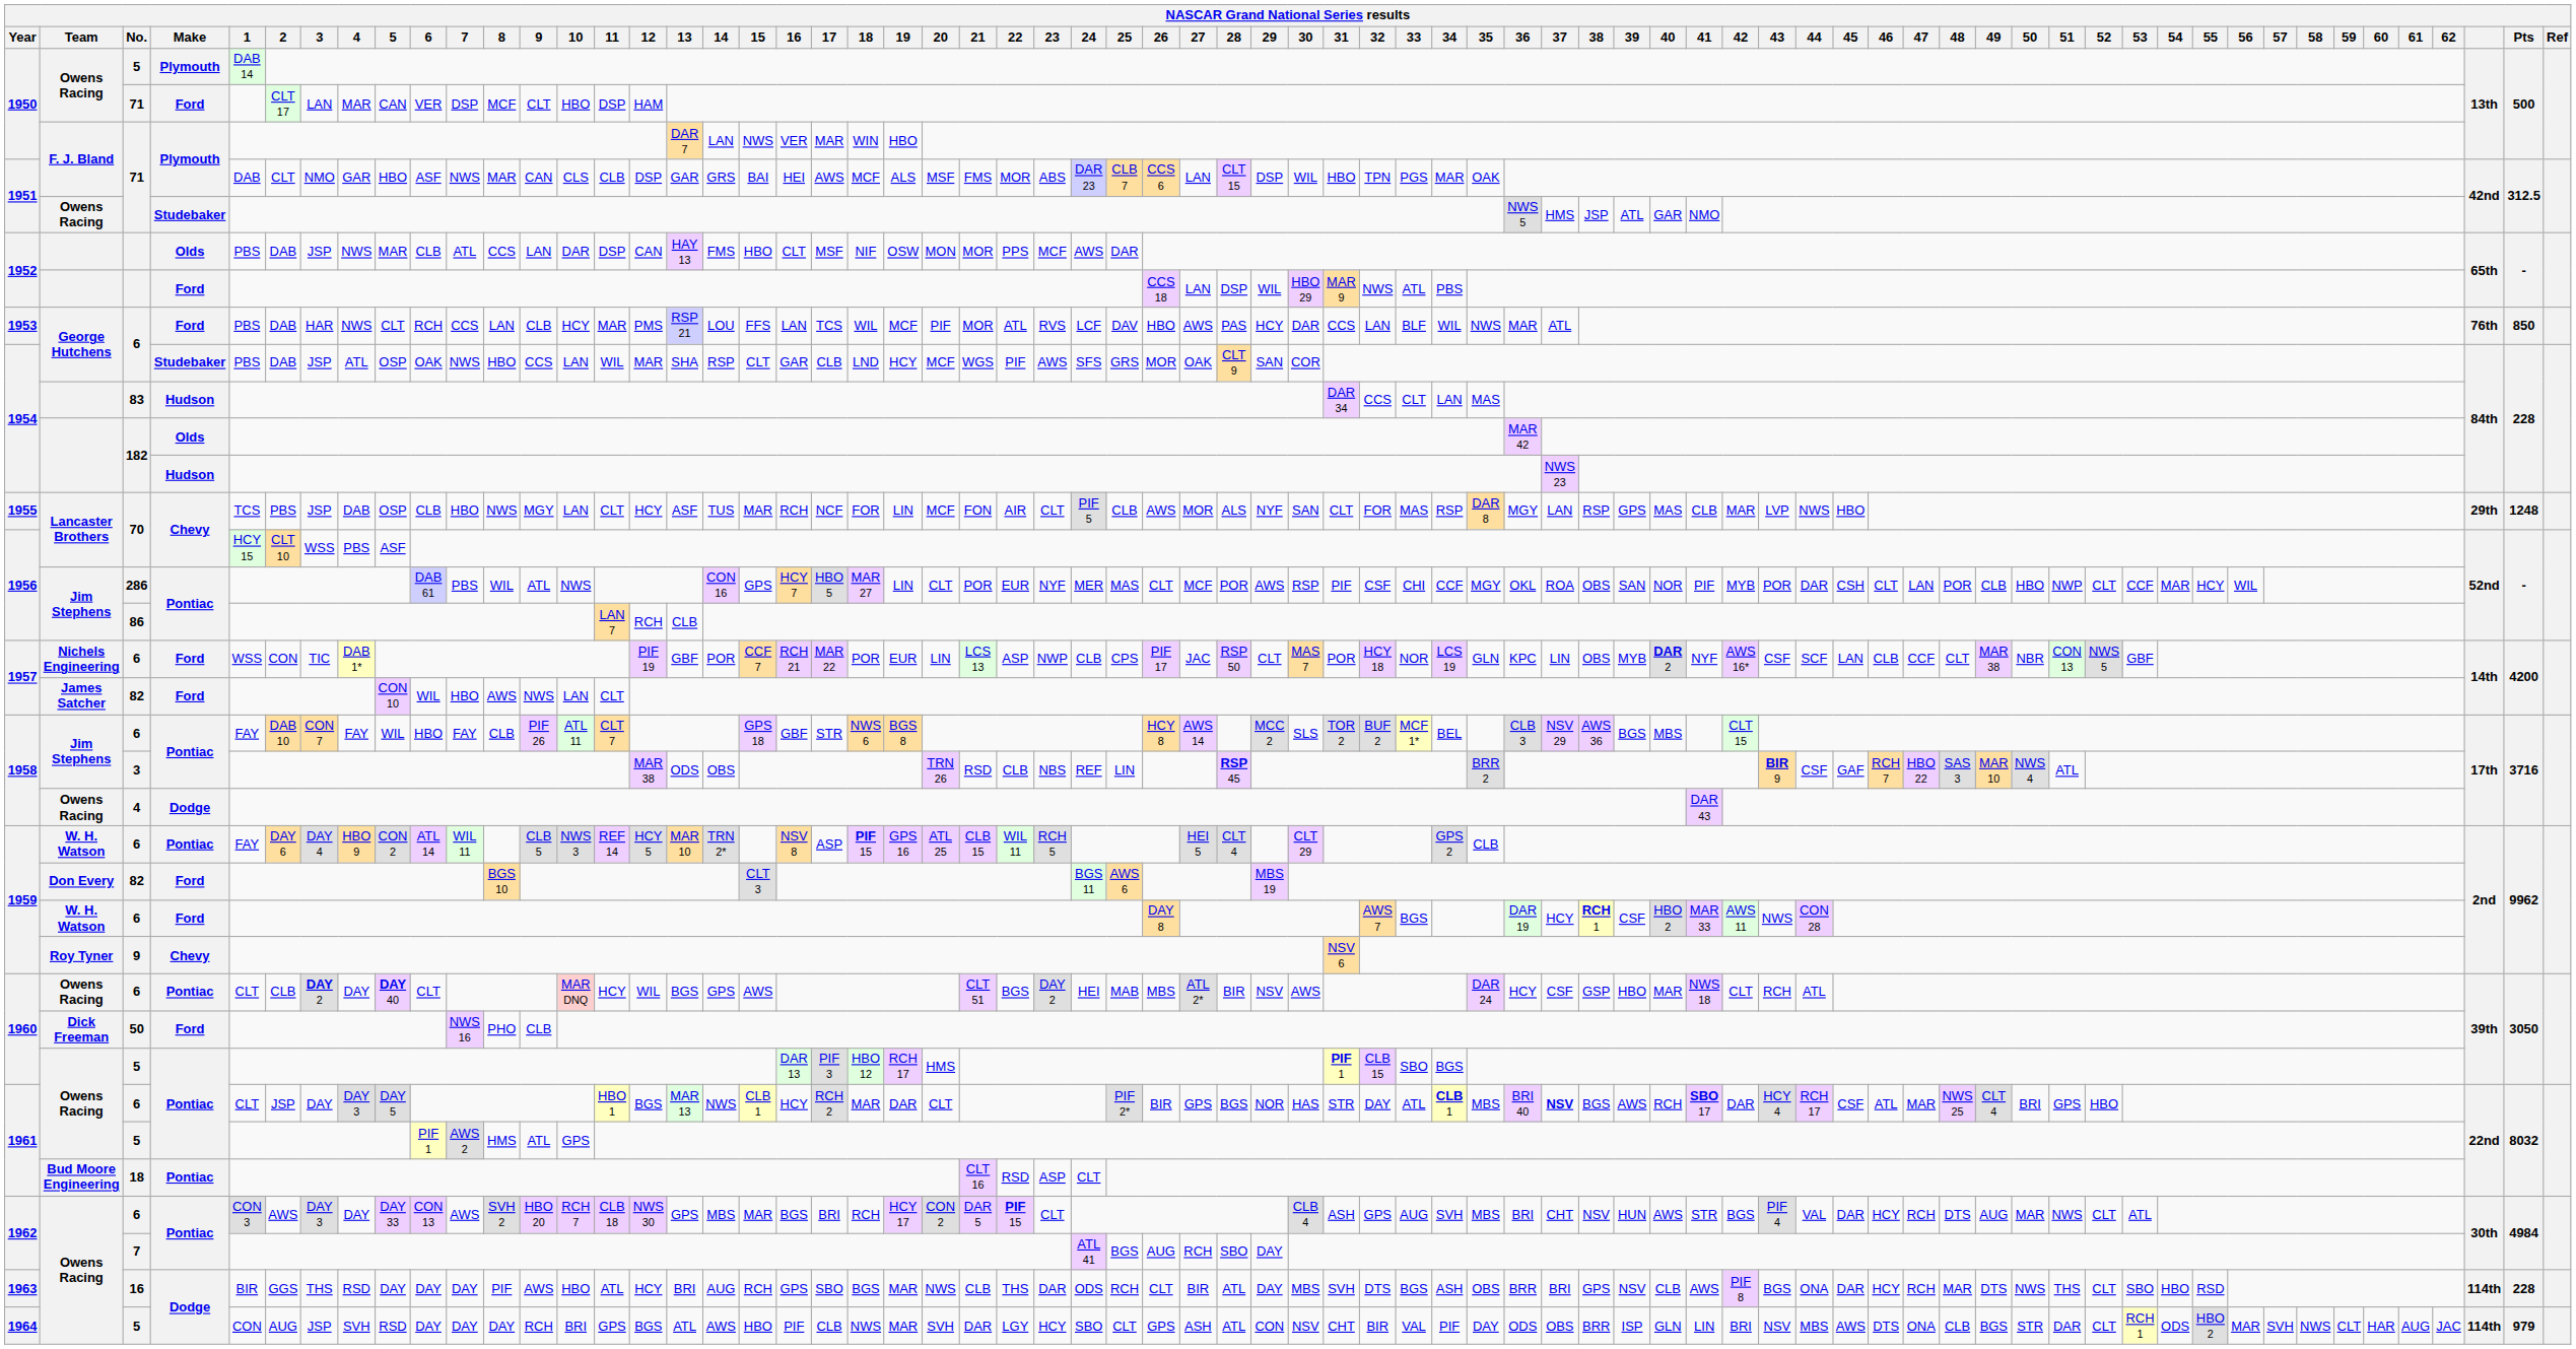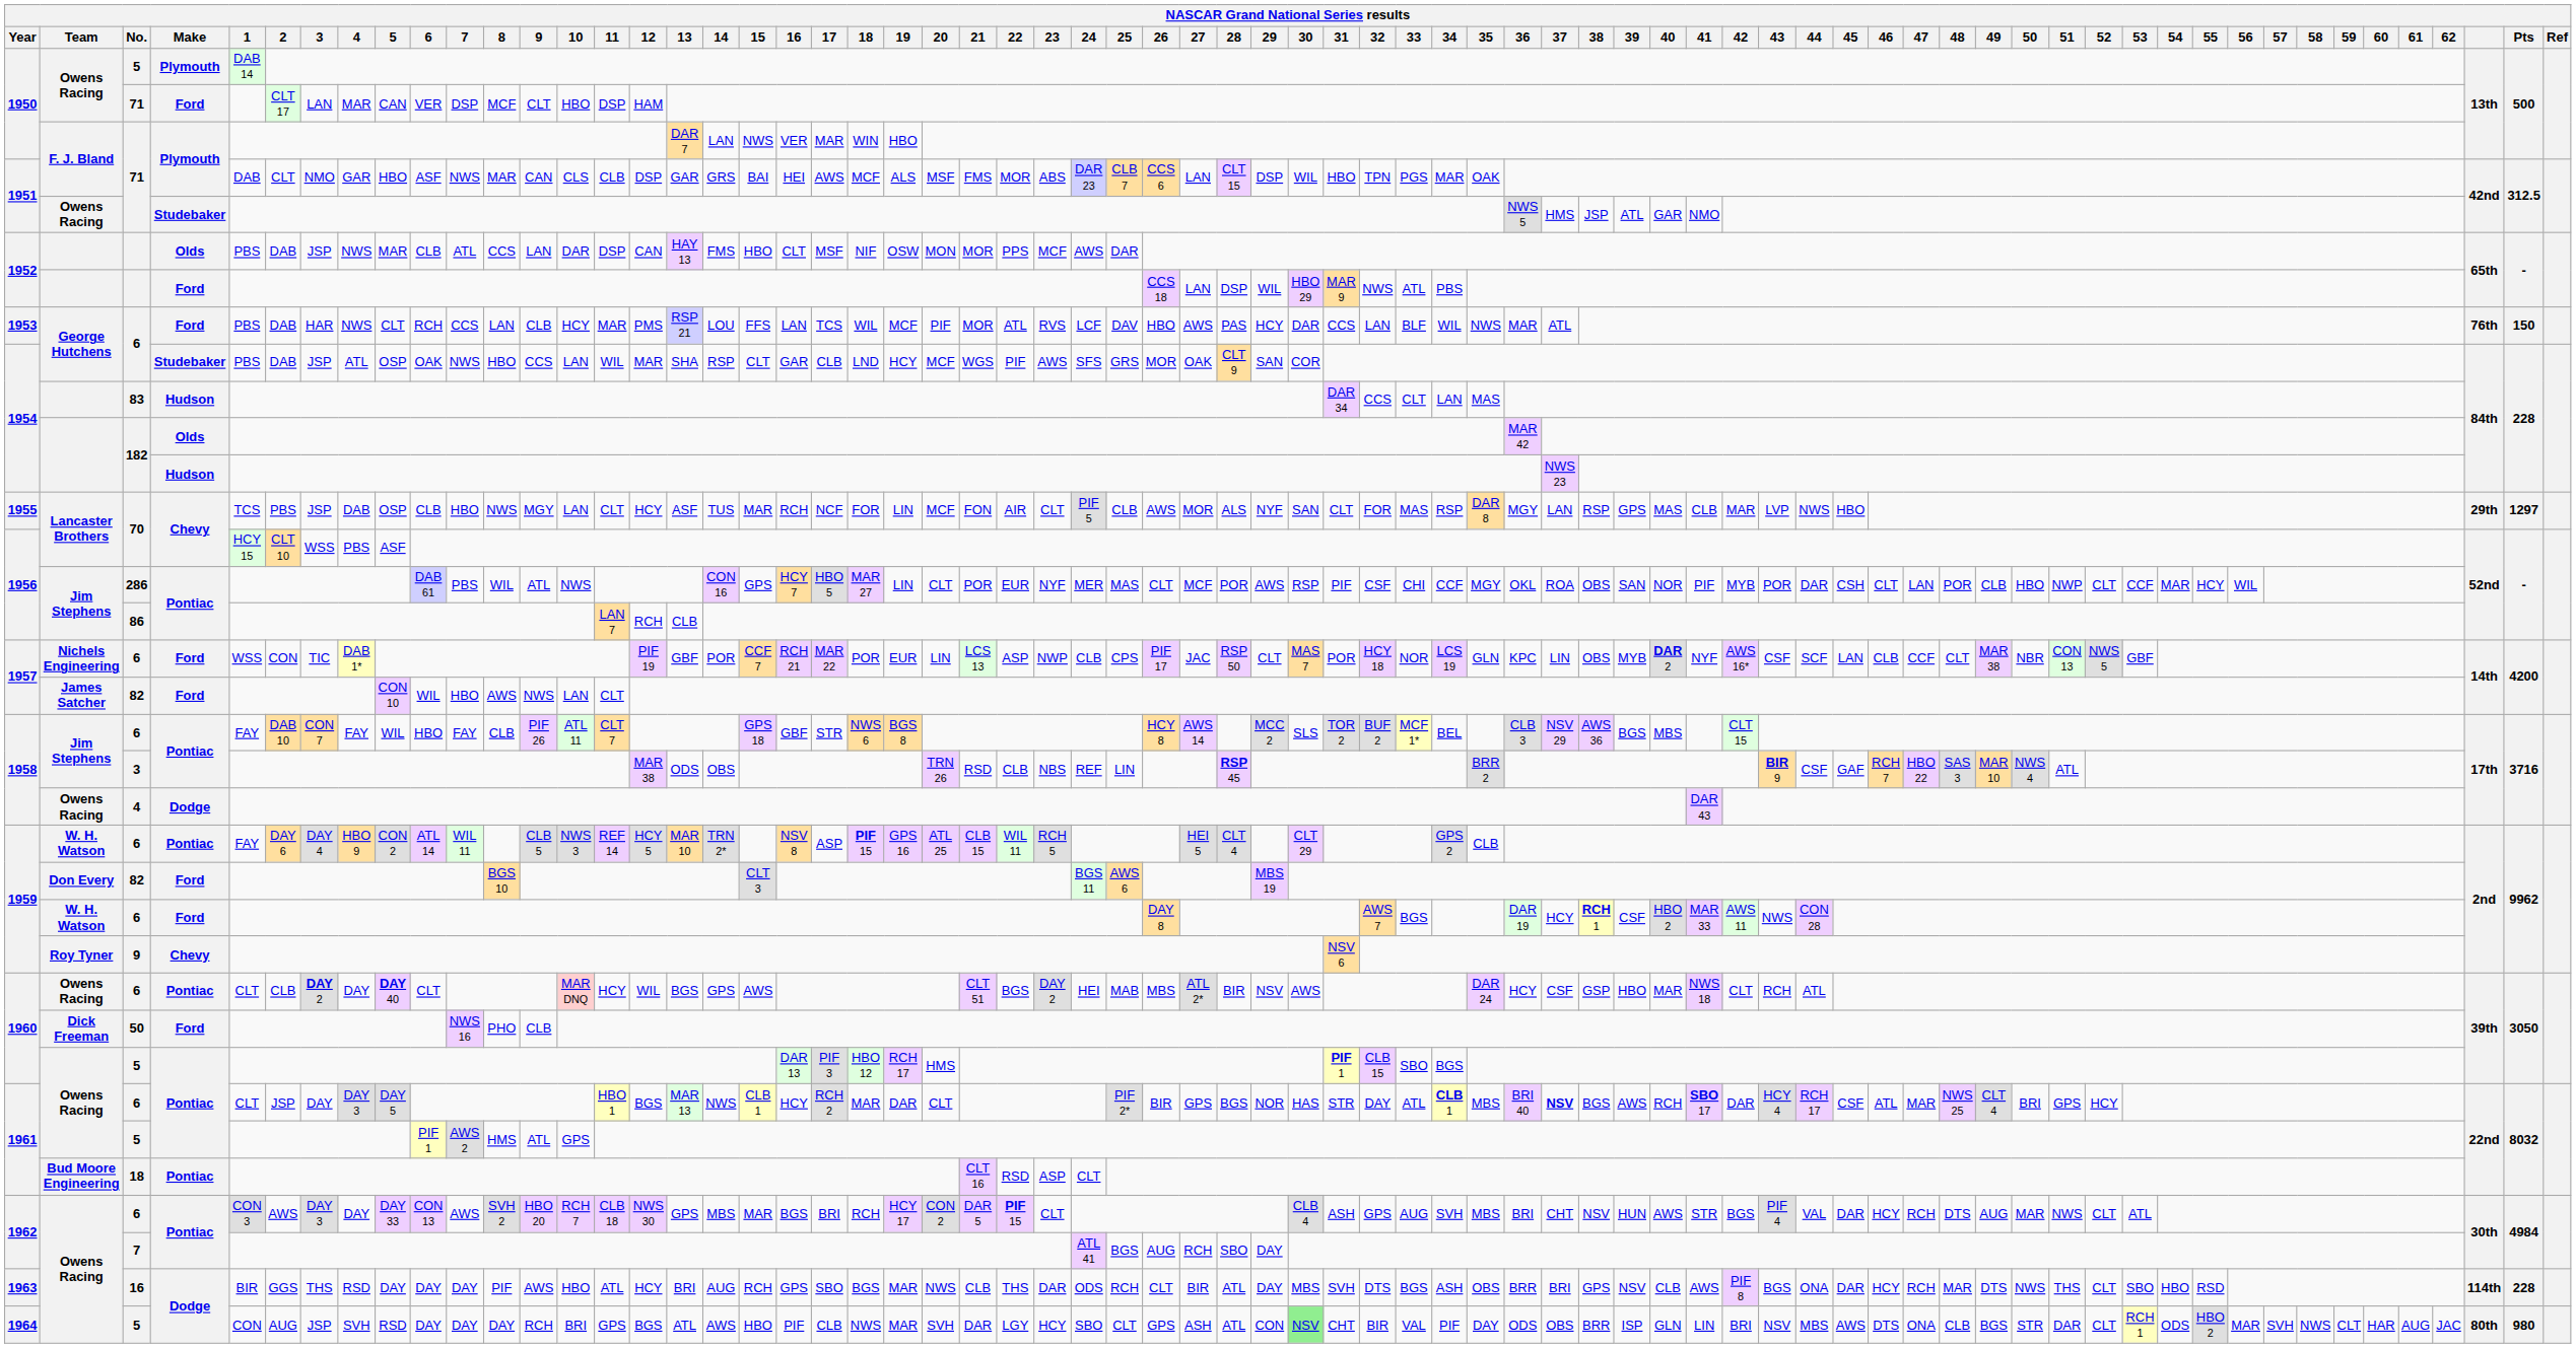1953 / 6 | Pts: 850 -> 150
1955 / 70 | Pts: 1248 -> 1297
1961 / 6 | 52: HBO -> HCY
1964 / 5 | 30: no background -> lightgreen background
1964 / 5 | column 67: 114th -> 80th
1964 / 5 | Pts: 979 -> 980
